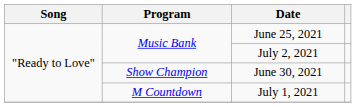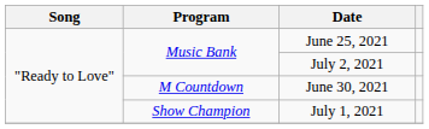June 30, 2021 | Program: Show Champion -> M Countdown
July 1, 2021 | Program: M Countdown -> Show Champion
